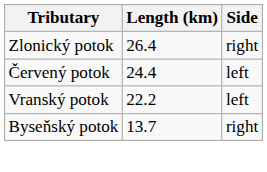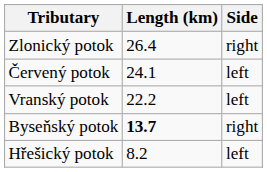Červený potok | Length (km): 24.4 -> 24.1
Byseňský potok | Length (km): normal -> bold
+ row: Hřešický potok | 8.2 | left
